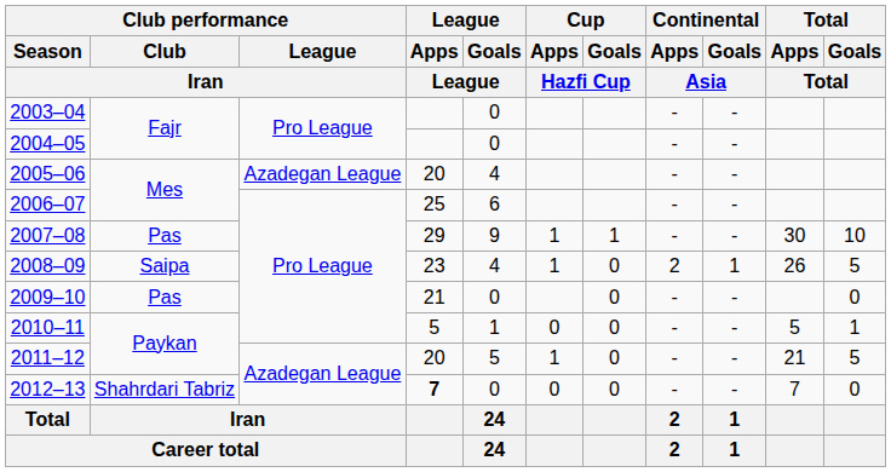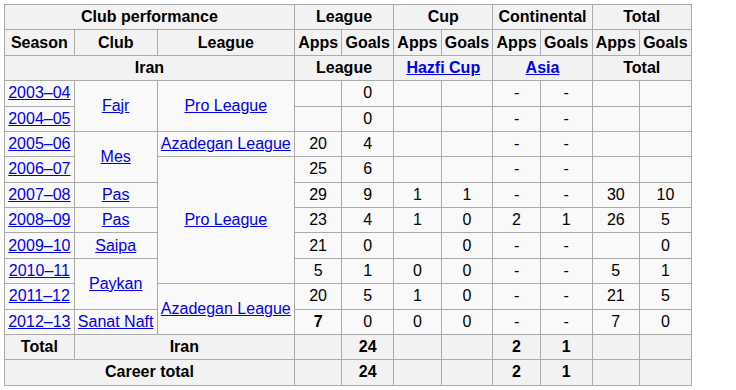2008–09 | Club performance / Club: Saipa -> Pas
2009–10 | Club performance / Club: Pas -> Saipa
2012–13 | Club performance / Club: Shahrdari Tabriz -> Sanat Naft
